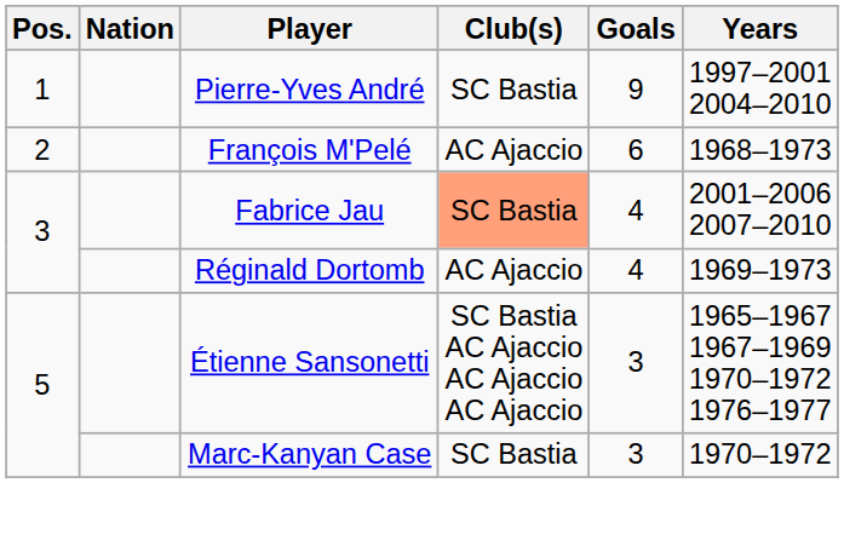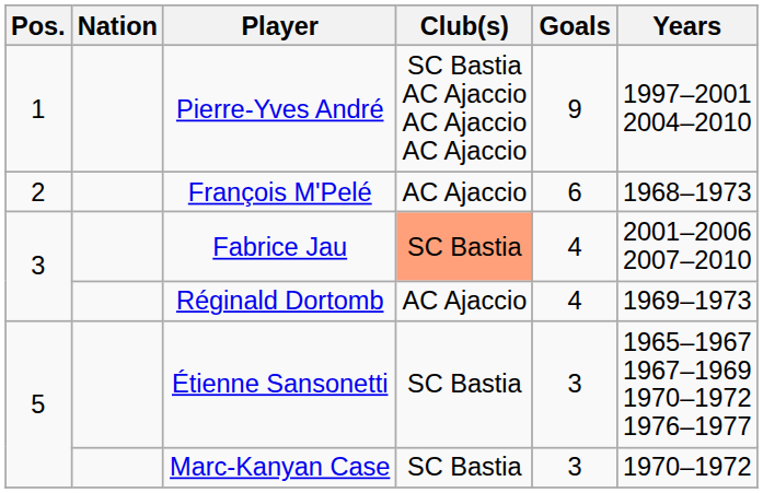Pierre-Yves André | Club(s): SC Bastia -> SC Bastia AC Ajaccio AC Ajaccio AC Ajaccio
Étienne Sansonetti | Club(s): SC Bastia AC Ajaccio AC Ajaccio AC Ajaccio -> SC Bastia
